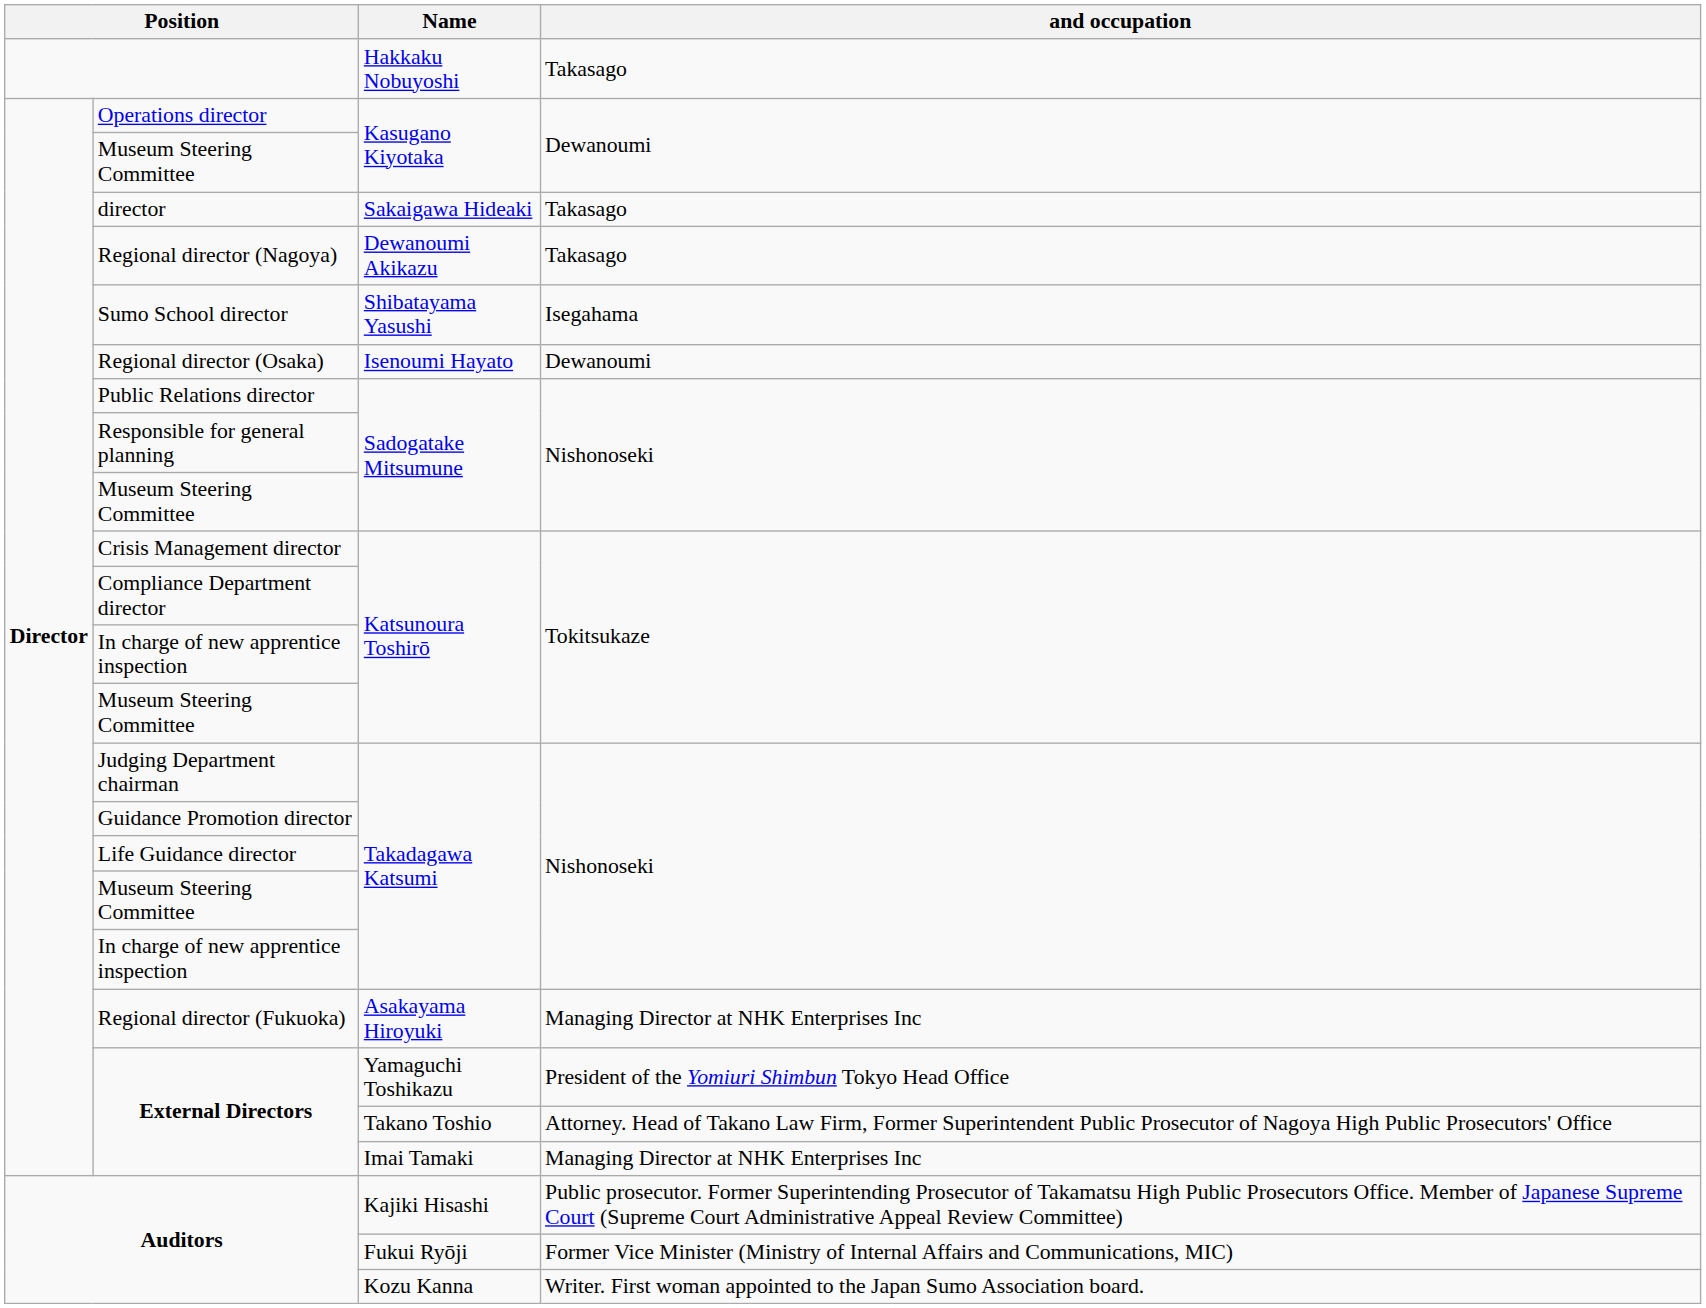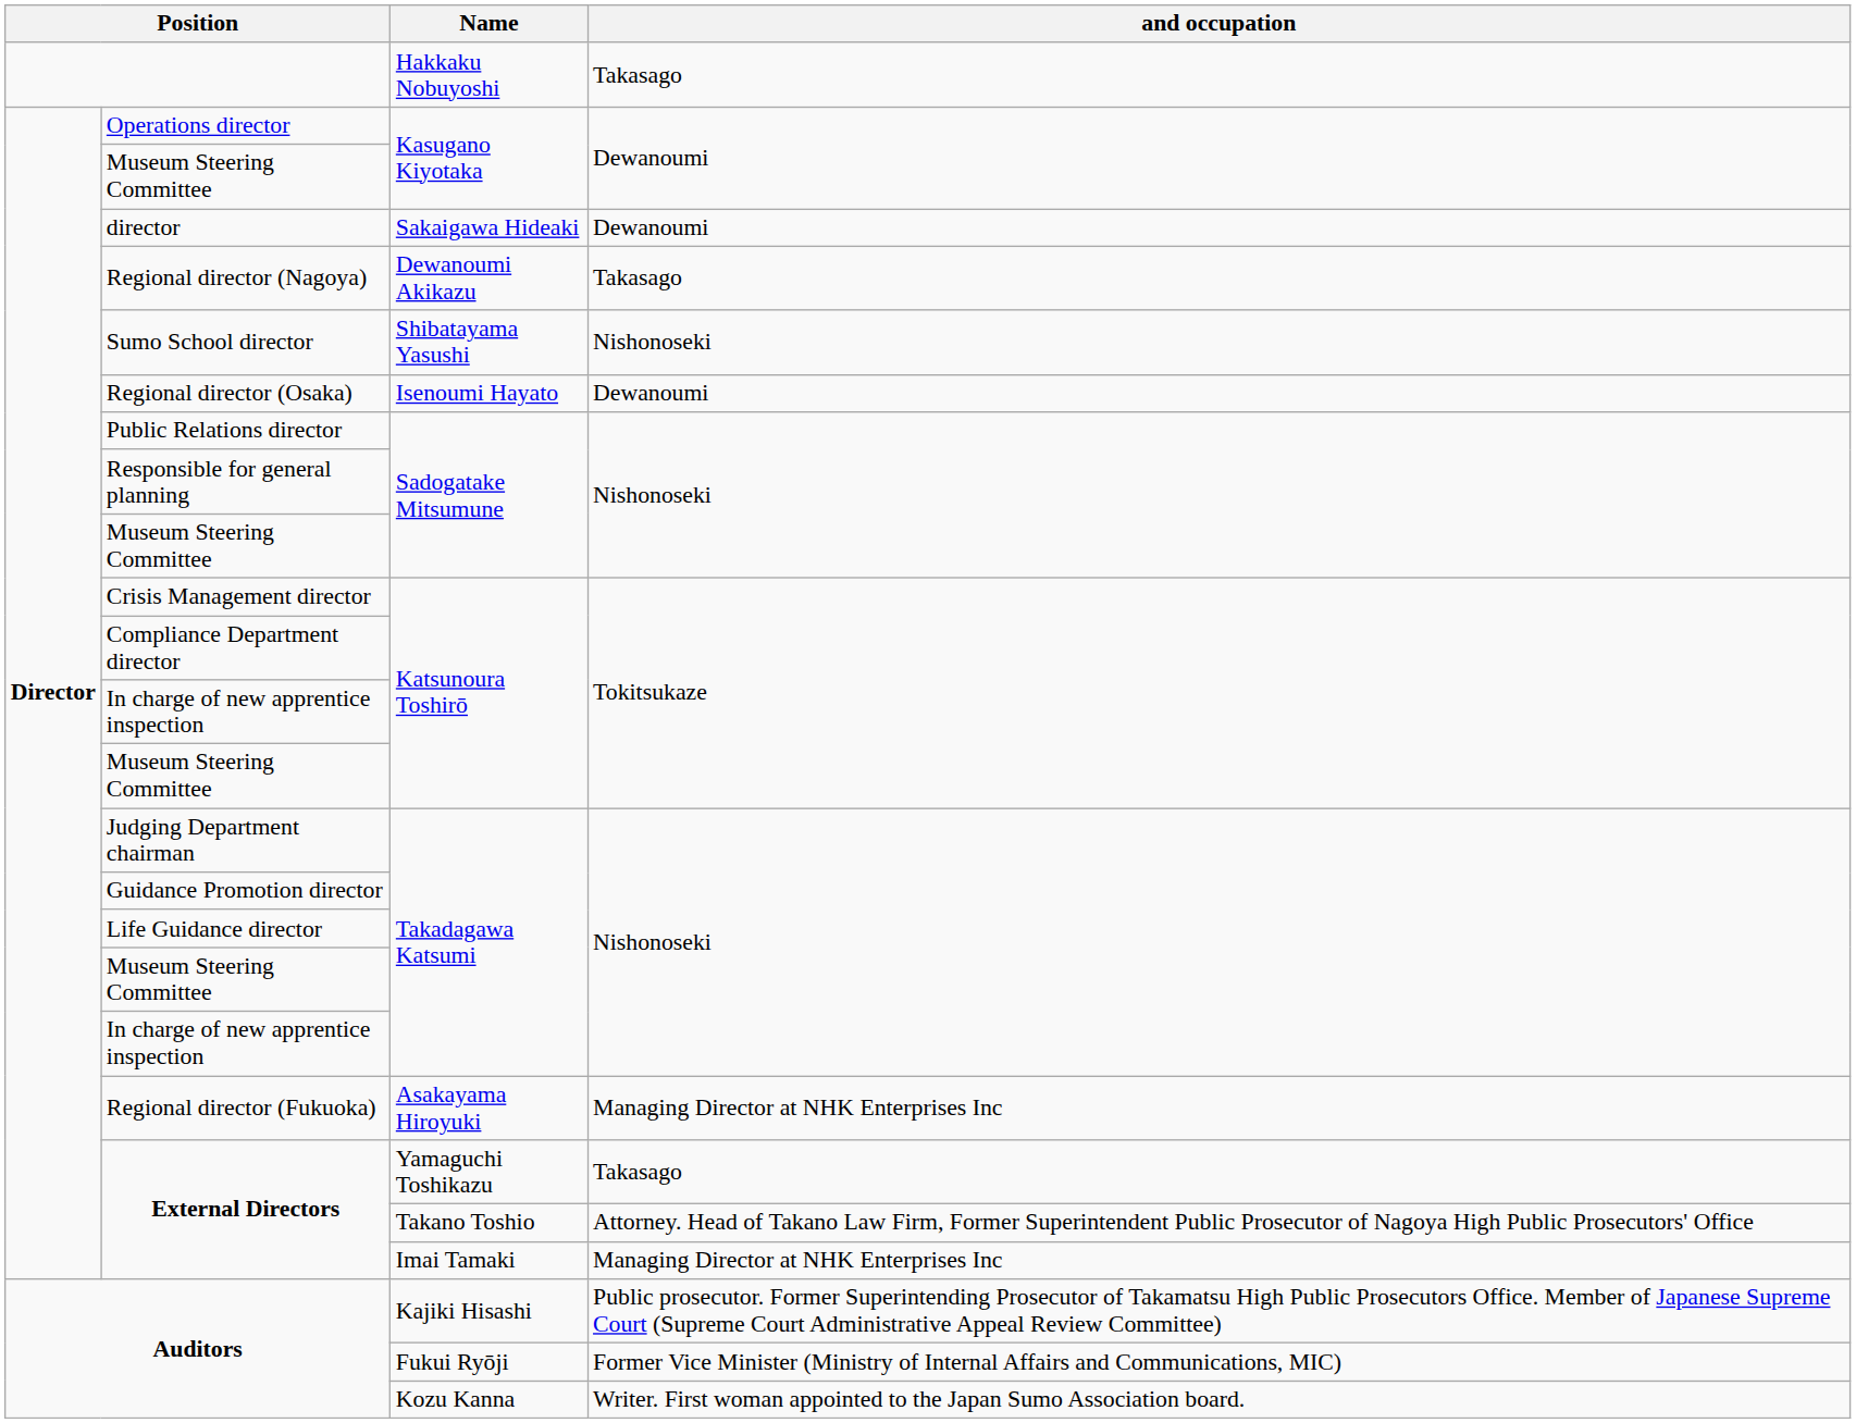director | and occupation: Takasago -> Dewanoumi
Sumo School director | and occupation: Isegahama -> Nishonoseki
External Directors / Yamaguchi Toshikazu | and occupation: President of the Yomiuri Shimbun Tokyo Head Office -> Takasago
